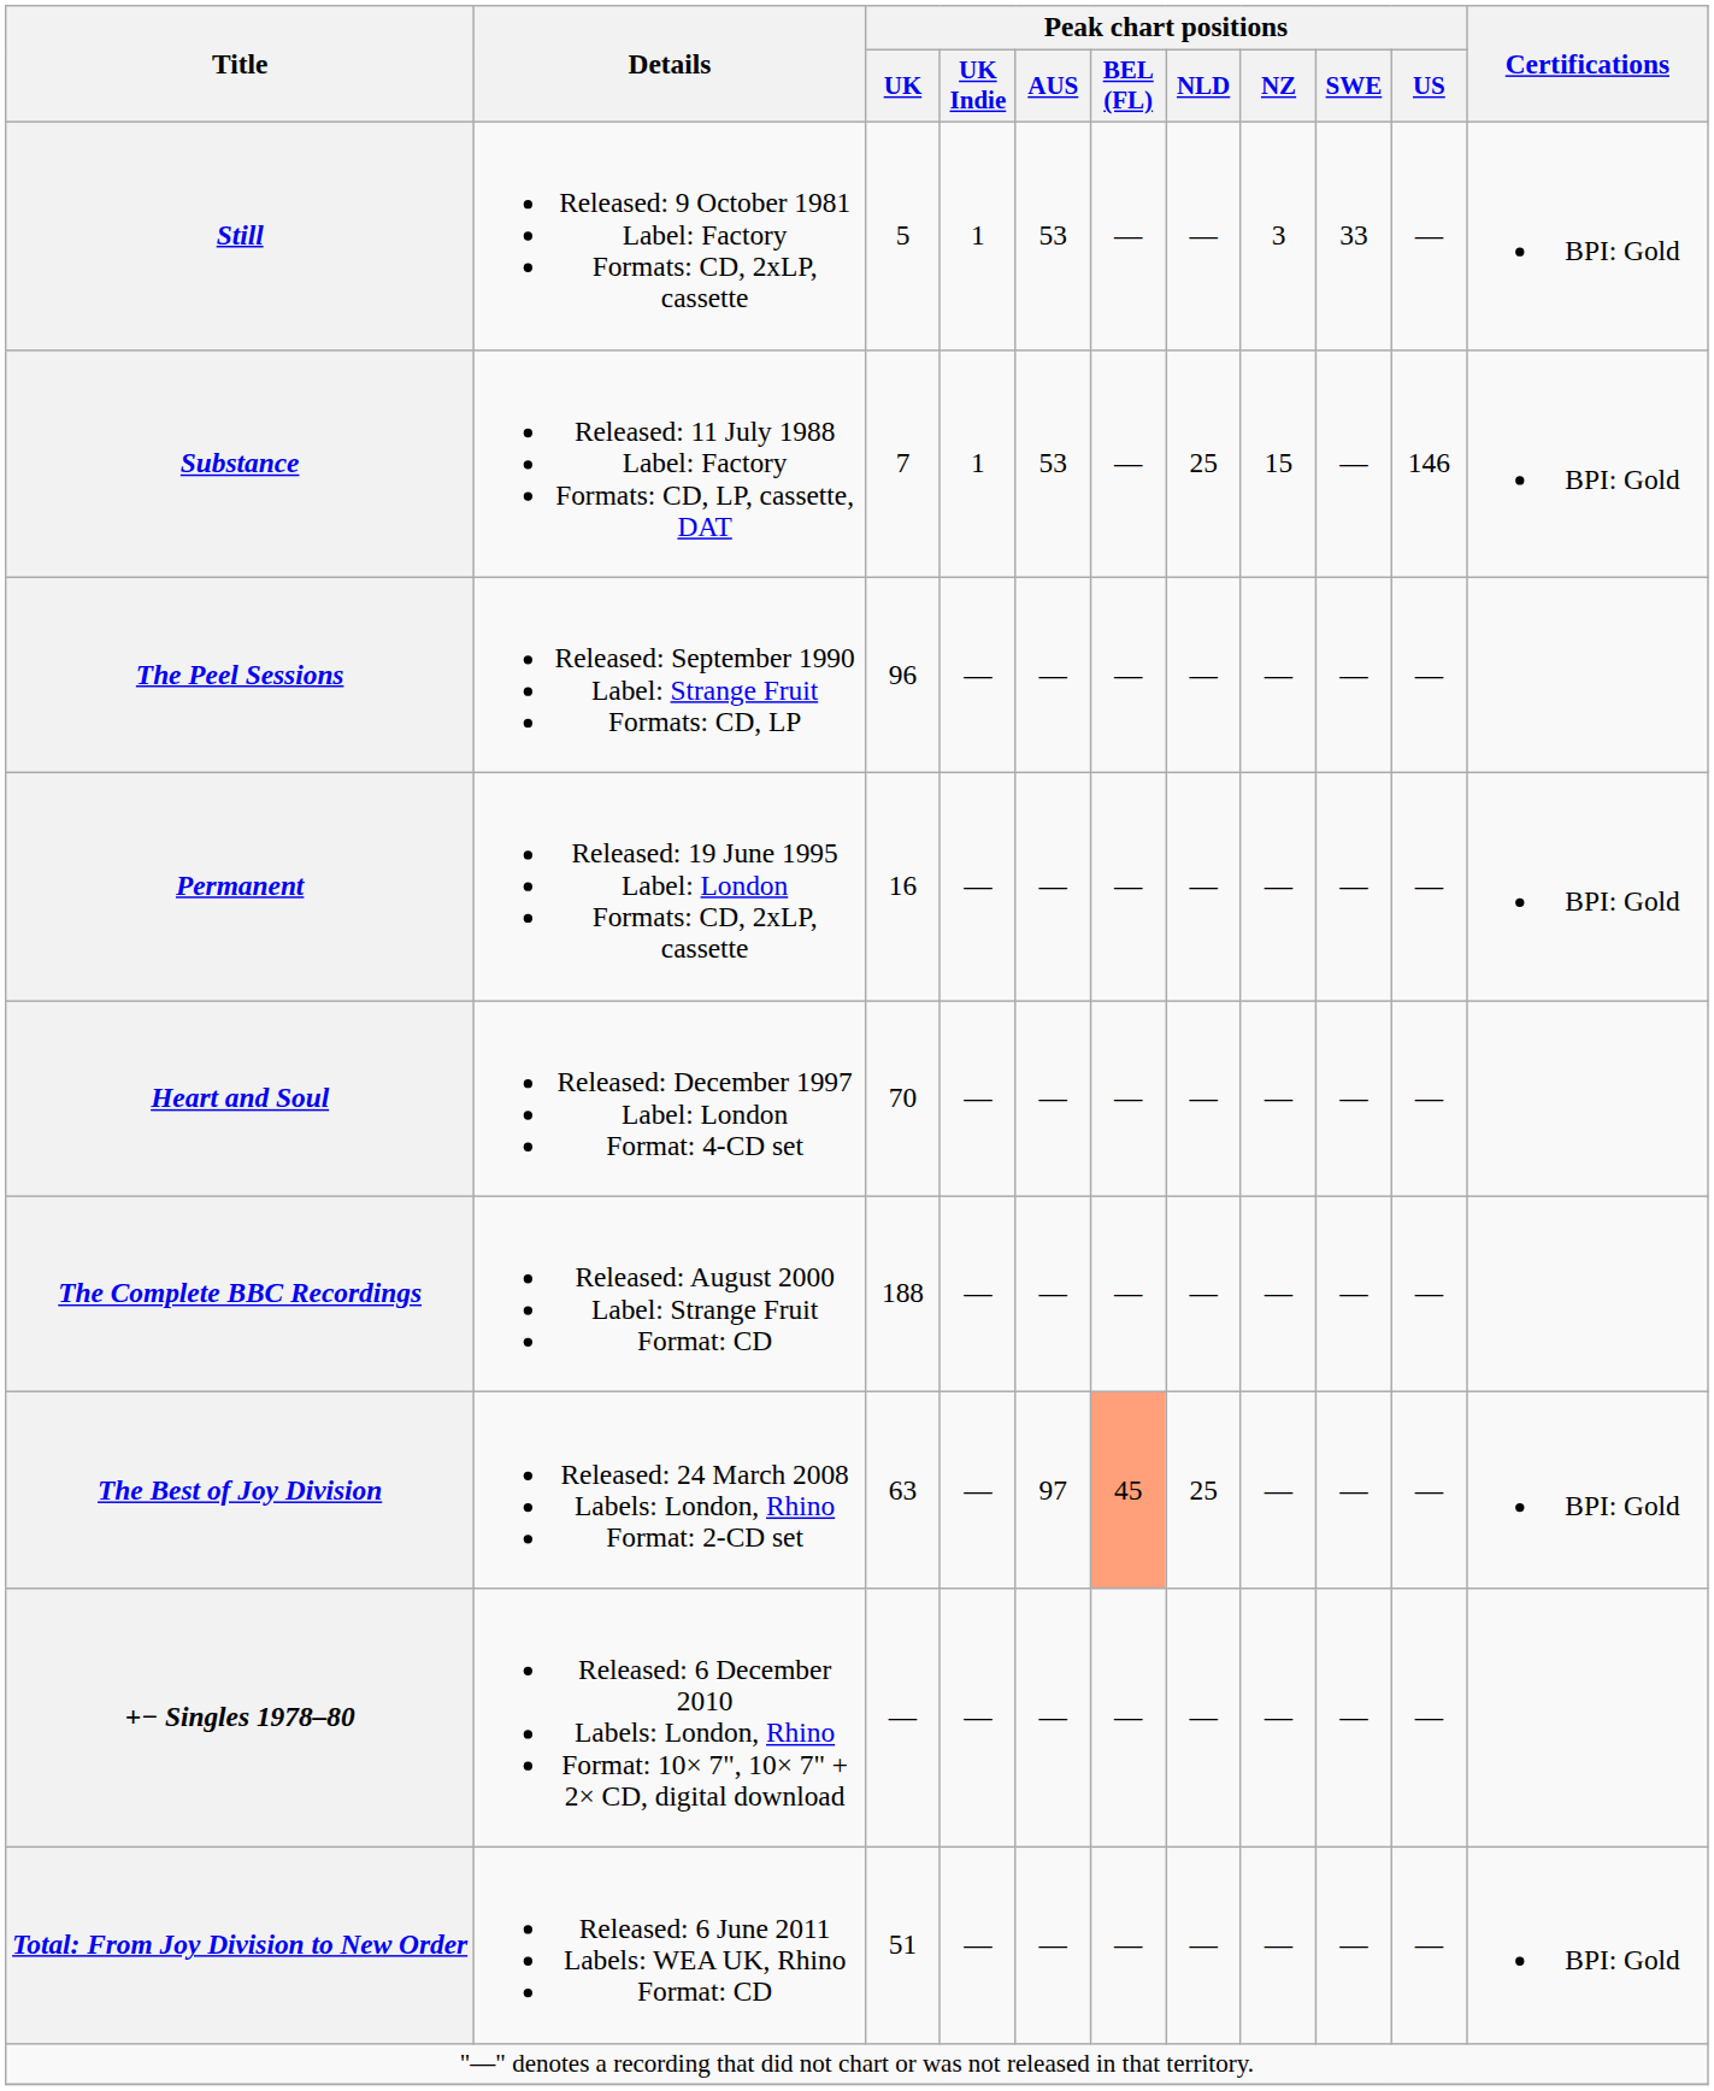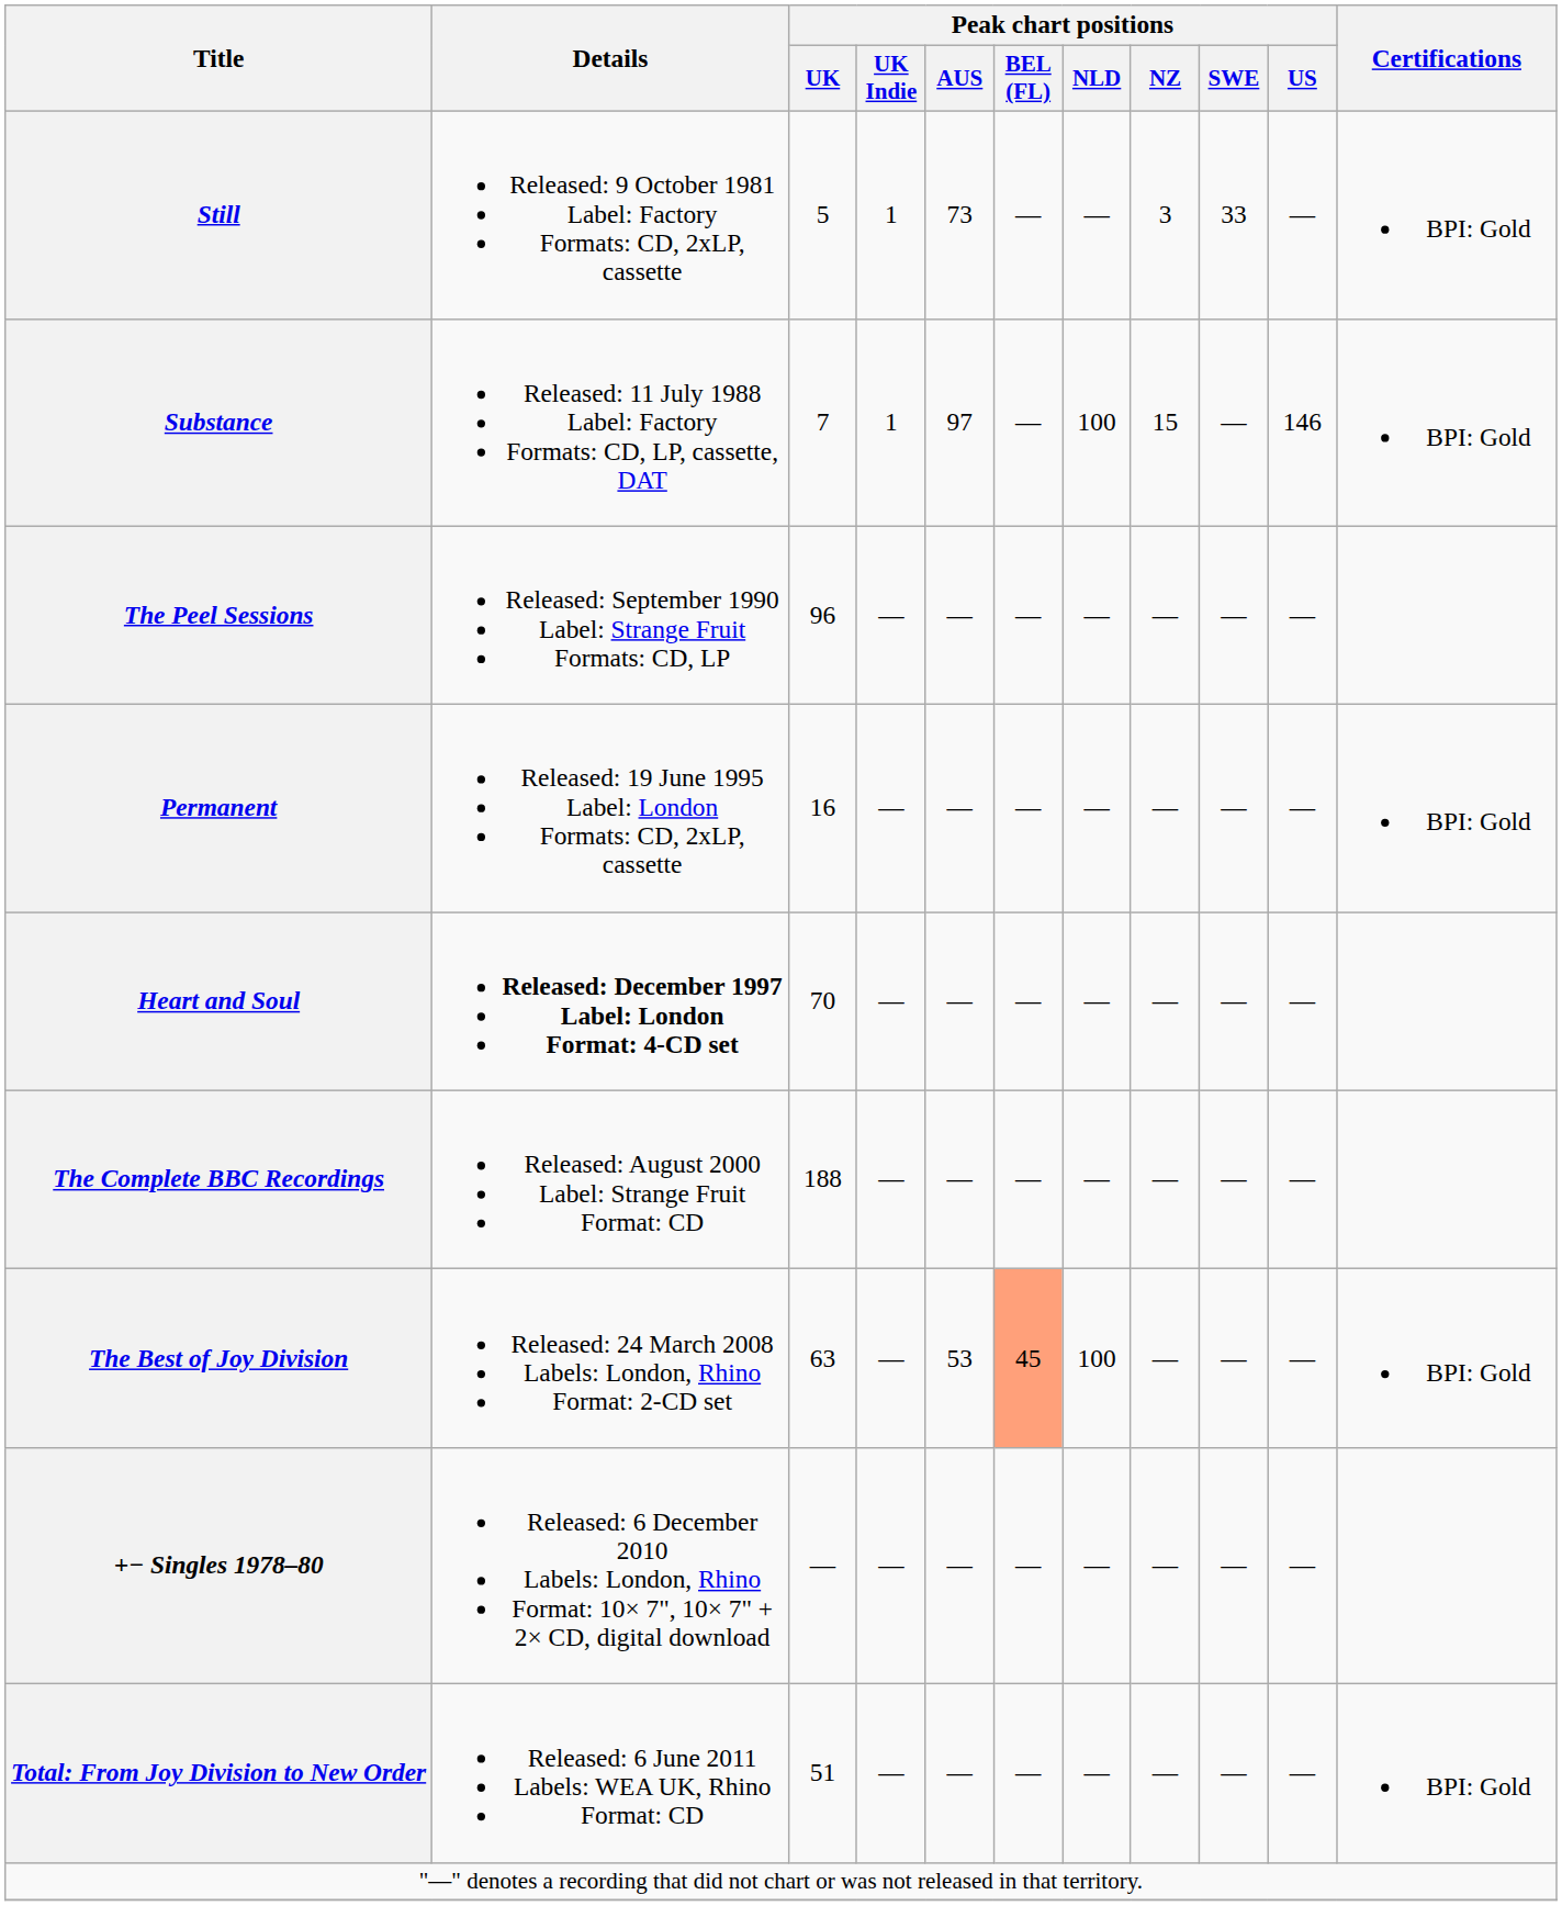Still | Peak chart positions / AUS: 53 -> 73
Substance | Peak chart positions / AUS: 53 -> 97
Substance | Peak chart positions / NLD: 25 -> 100
Heart and Soul | Details: normal -> bold
The Best of Joy Division | Peak chart positions / AUS: 97 -> 53
The Best of Joy Division | Peak chart positions / NLD: 25 -> 100
